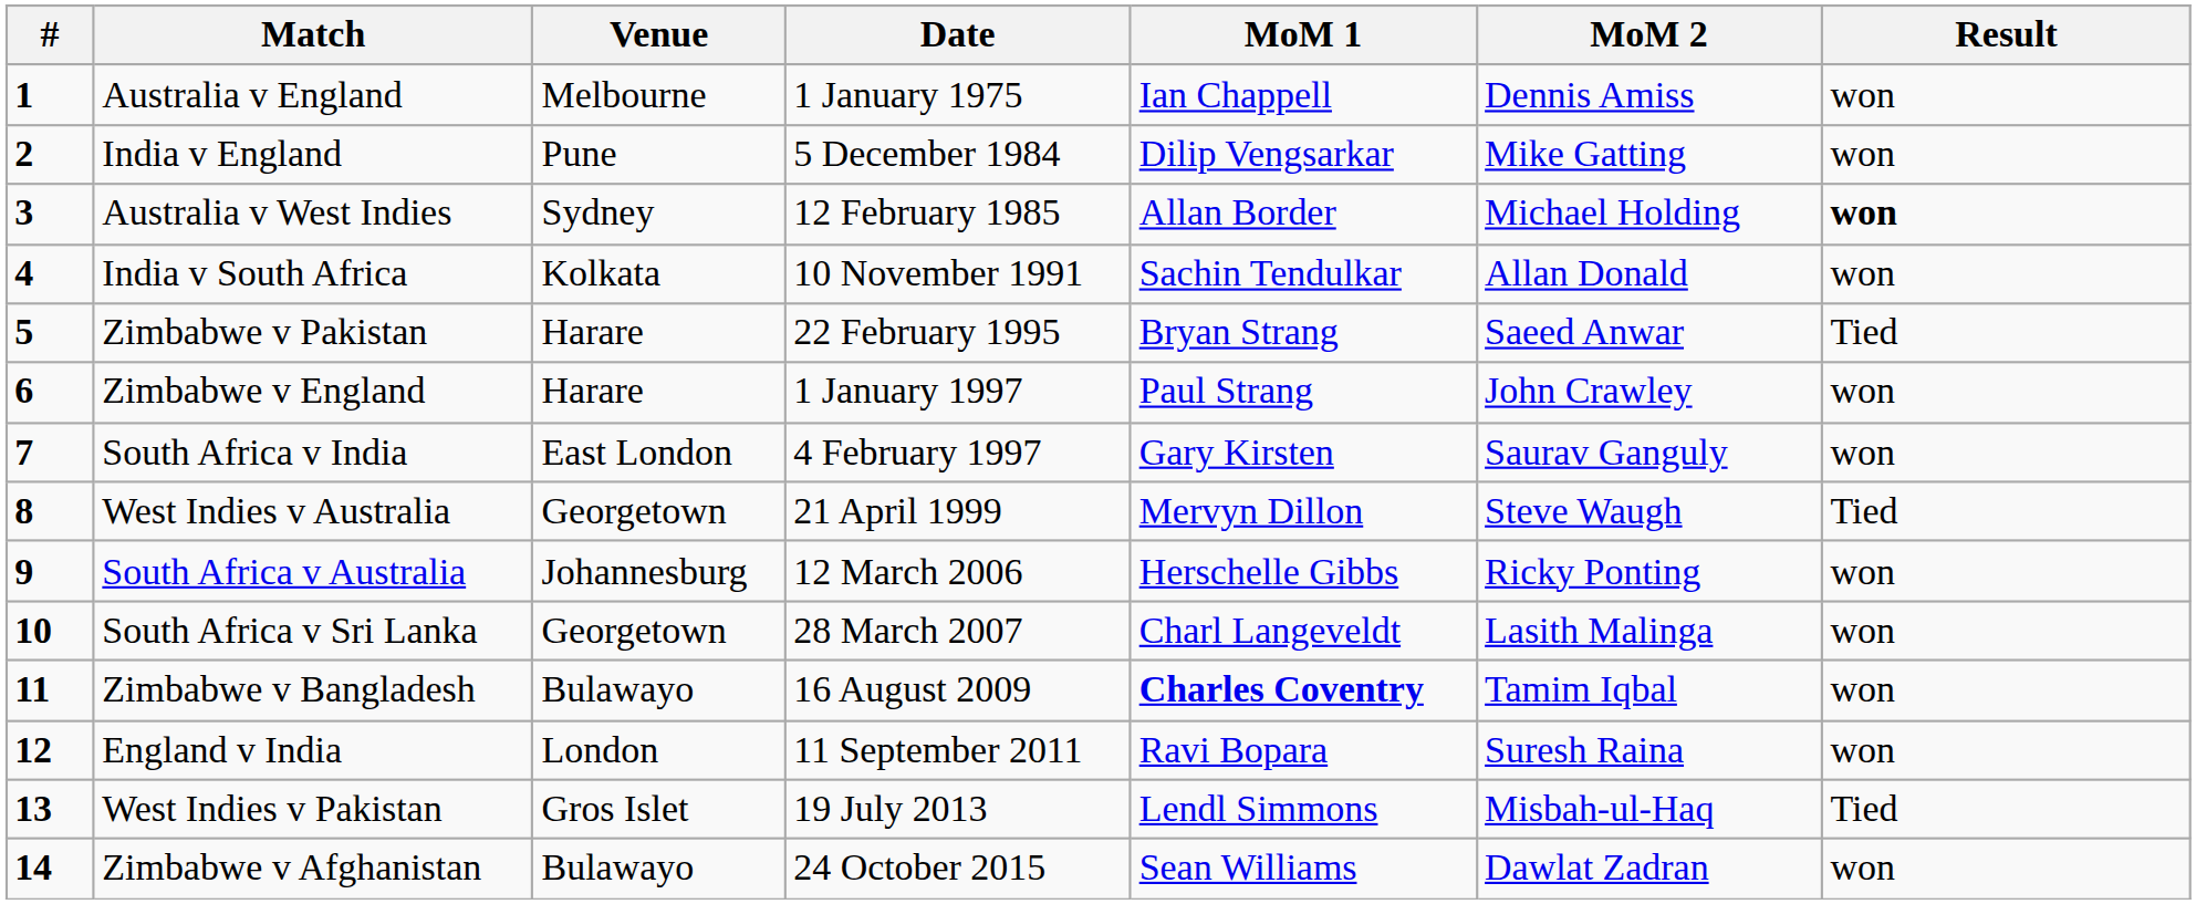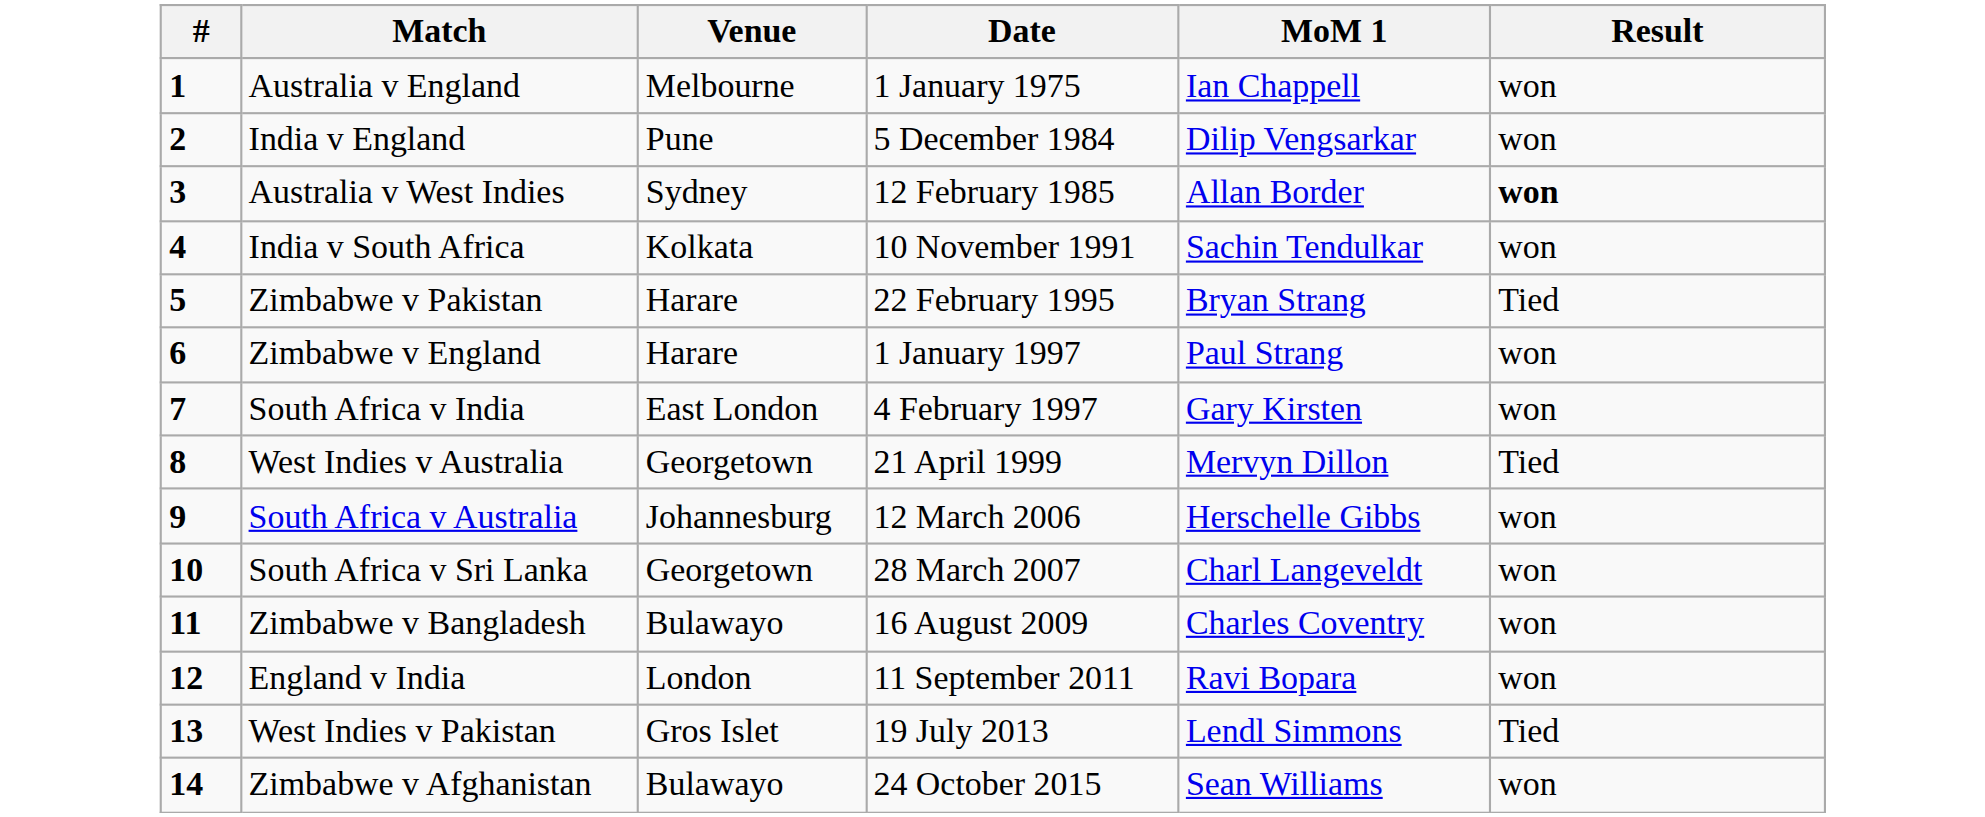- column: MoM 2 | Dennis Amiss | Mike Gatting | Michael Holding | Allan Donald | Saeed Anwar | John Crawley | Saurav Ganguly | Steve Waugh | Ricky Ponting | Lasith Malinga | Tamim Iqbal | Suresh Raina | Misbah-ul-Haq | Dawlat Zadran
Zimbabwe v Bangladesh | MoM 1: bold -> normal
